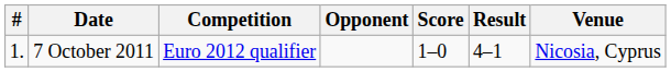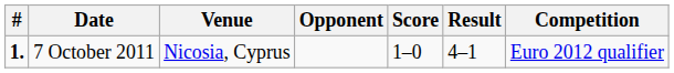columns swapped: Venue <-> Competition
7 October 2011 | #: normal -> bold
